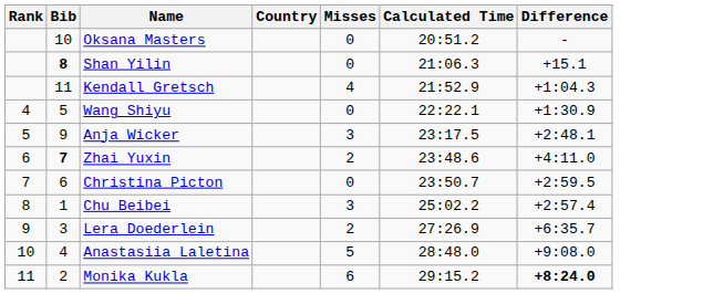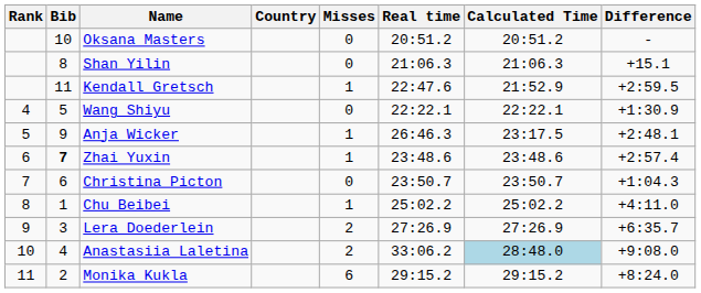+ column: Real time | 20:51.2 | 21:06.3 | 22:47.6 | 22:22.1 | 26:46.3 | 23:48.6 | 23:50.7 | 25:02.2 | 27:26.9 | 33:06.2 | 29:15.2
Shan Yilin | Bib: bold -> normal
Kendall Gretsch | Misses: 4 -> 1
Kendall Gretsch | Difference: +1:04.3 -> +2:59.5
Anja Wicker | Misses: 3 -> 1
Zhai Yuxin | Misses: 2 -> 1
Zhai Yuxin | Difference: +4:11.0 -> +2:57.4
Christina Picton | Difference: +2:59.5 -> +1:04.3
Chu Beibei | Misses: 3 -> 1
Chu Beibei | Difference: +2:57.4 -> +4:11.0
Anastasiia Laletina | Misses: 5 -> 2
Anastasiia Laletina | Calculated Time: no background -> lightblue background
Monika Kukla | Difference: bold -> normal
